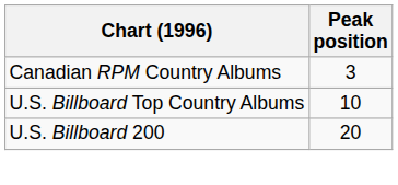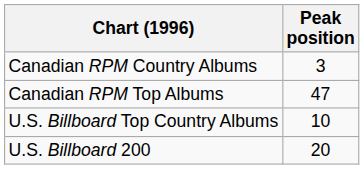+ row: Canadian RPM Top Albums | 47
